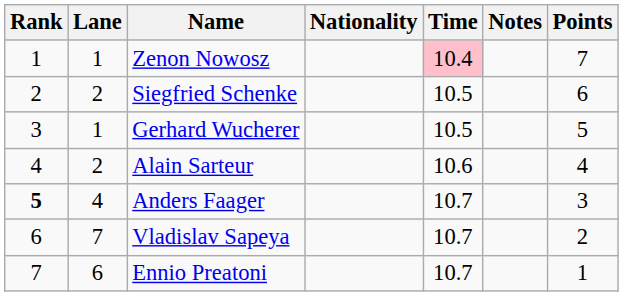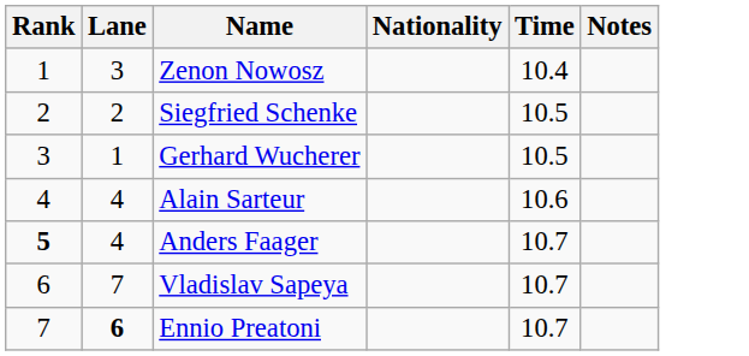- column: Points | 7 | 6 | 5 | 4 | 3 | 2 | 1
Zenon Nowosz | Lane: 1 -> 3
Zenon Nowosz | Time: pink background -> no background
Alain Sarteur | Lane: 2 -> 4
Ennio Preatoni | Lane: normal -> bold
